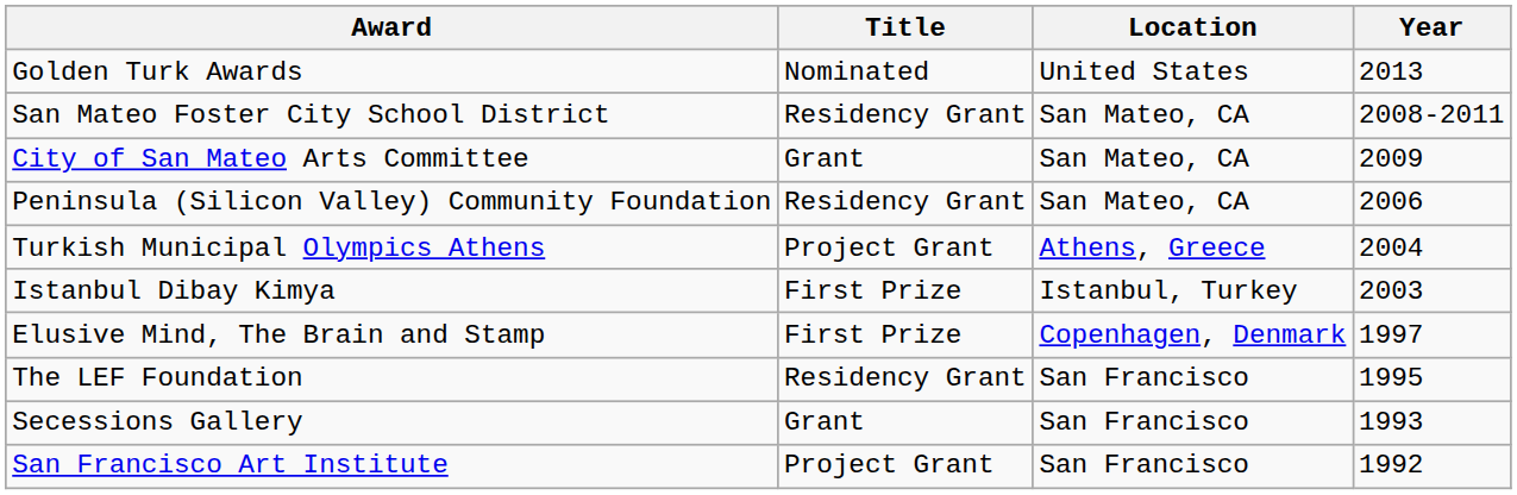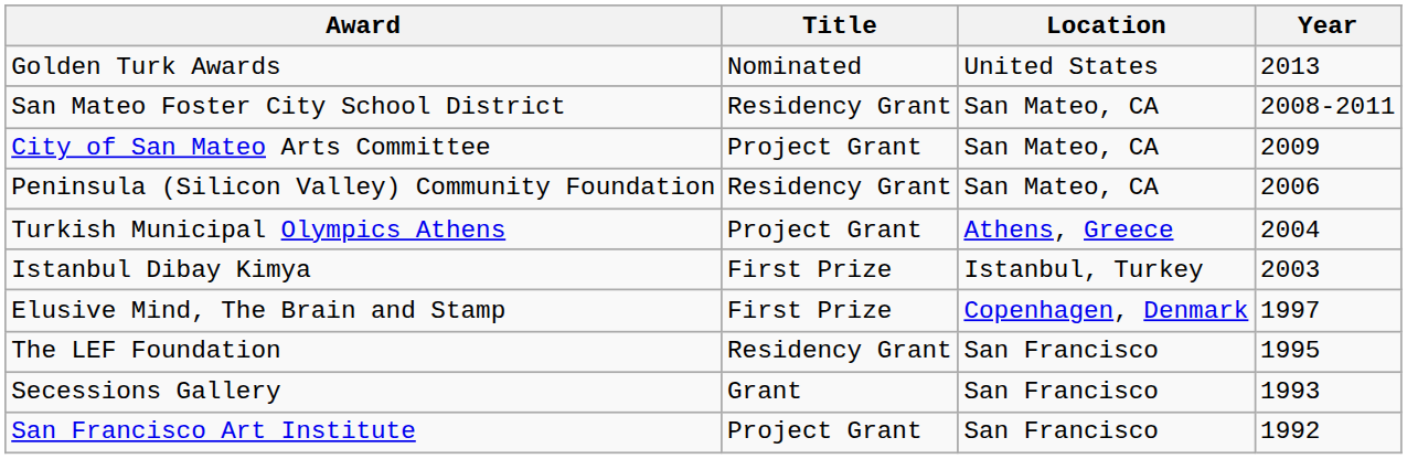City of San Mateo Arts Committee | Title: Grant -> Project Grant
